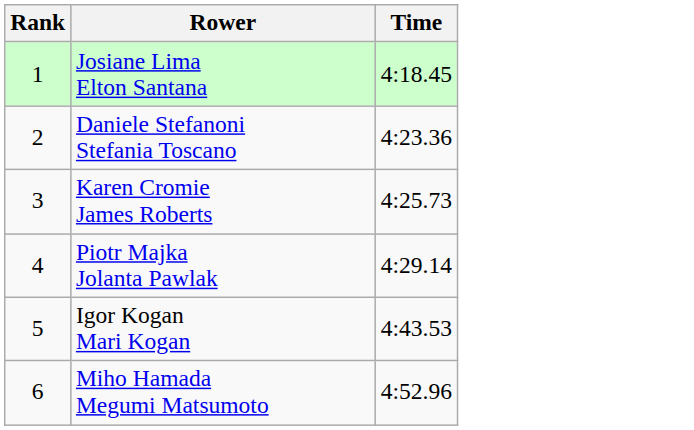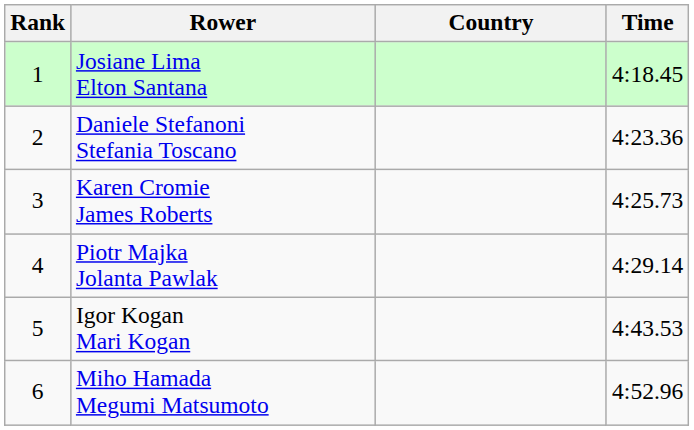+ column: Country
